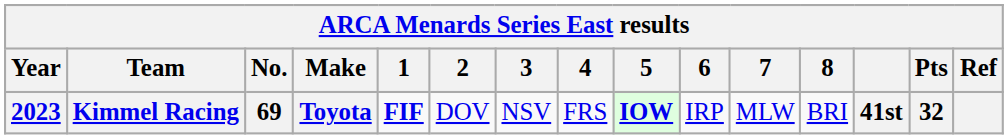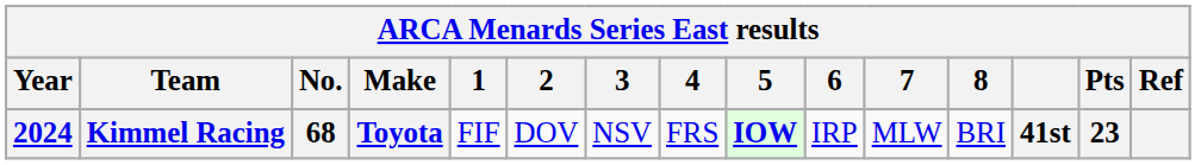Kimmel Racing | Year: 2023 -> 2024
Kimmel Racing | No.: 69 -> 68
Kimmel Racing | 1: bold -> normal
Kimmel Racing | Pts: 32 -> 23
